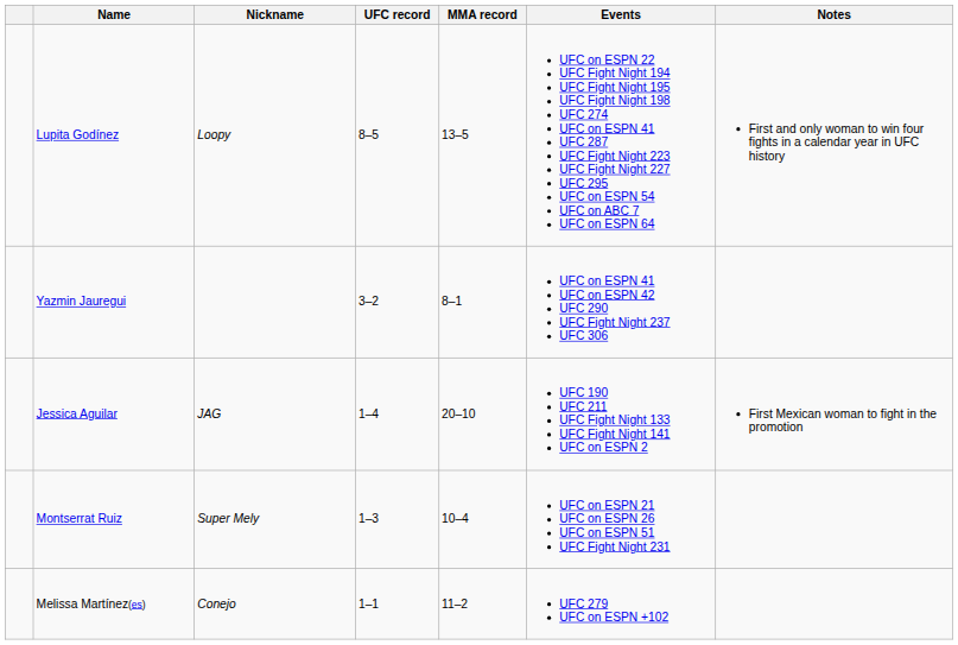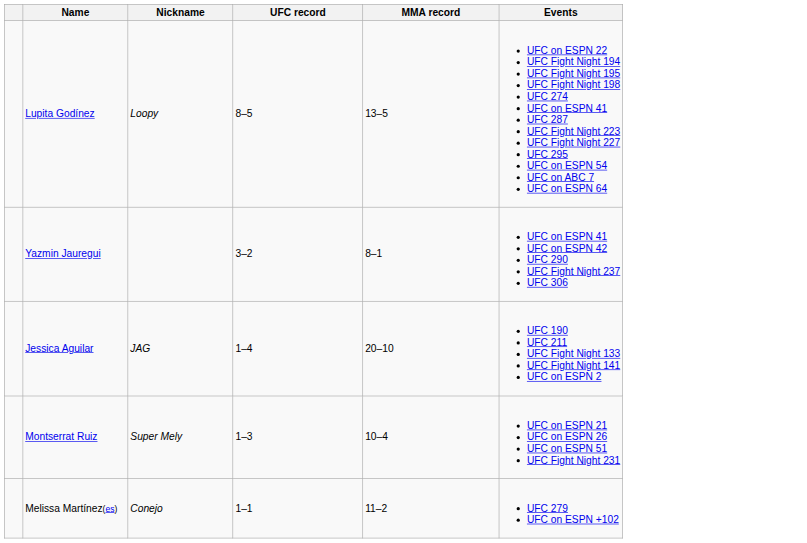- column: Notes | First and only woman to win four fights in a calendar year in UFC history | First Mexican woman to fight in the promotion
